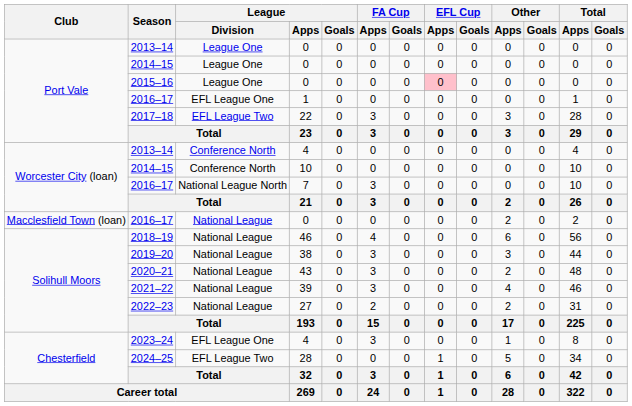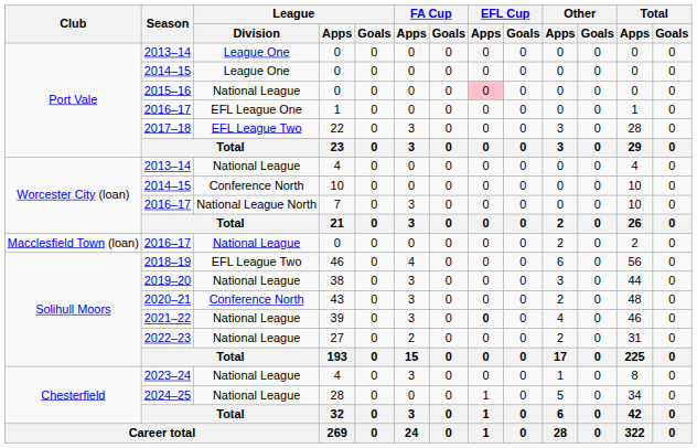2015–16 | League / Division: League One -> National League
2013–14 / 4 | League / Division: Conference North -> National League
2018–19 | League / Division: National League -> EFL League Two
2020–21 | League / Division: National League -> Conference North
2021–22 | EFL Cup / Apps: normal -> bold
2023–24 | League / Division: EFL League One -> National League
2024–25 | League / Division: EFL League Two -> National League
